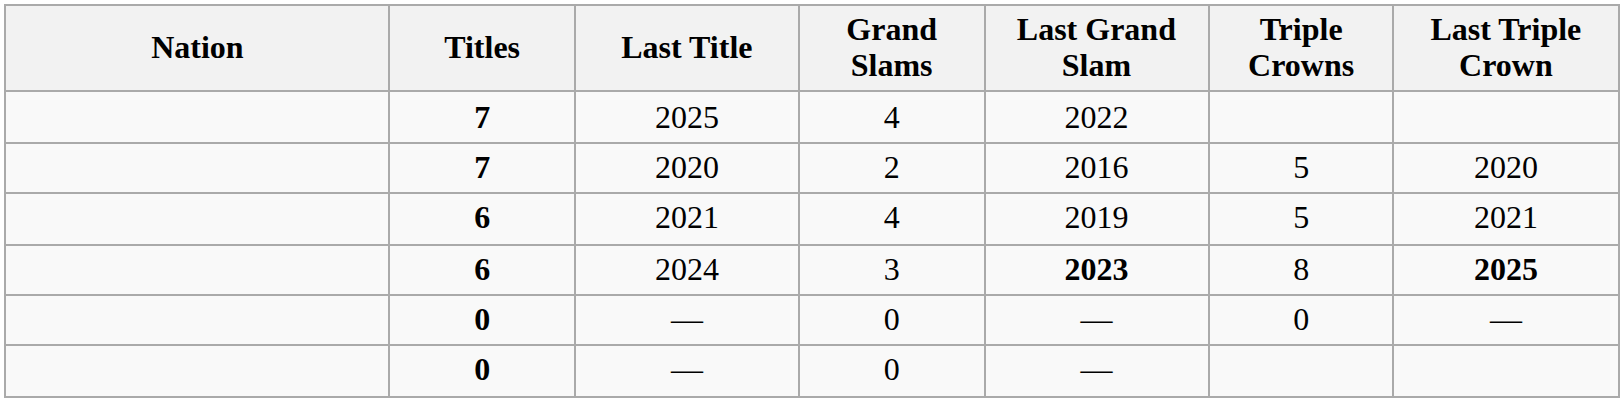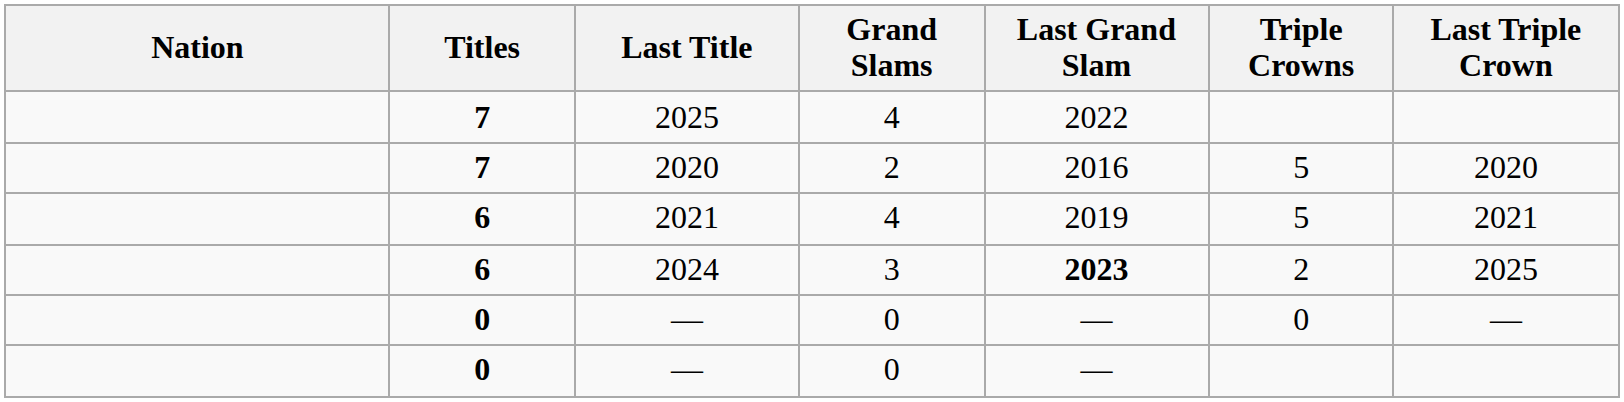2024 | Triple Crowns: 8 -> 2
2024 | Last Triple Crown: bold -> normal
